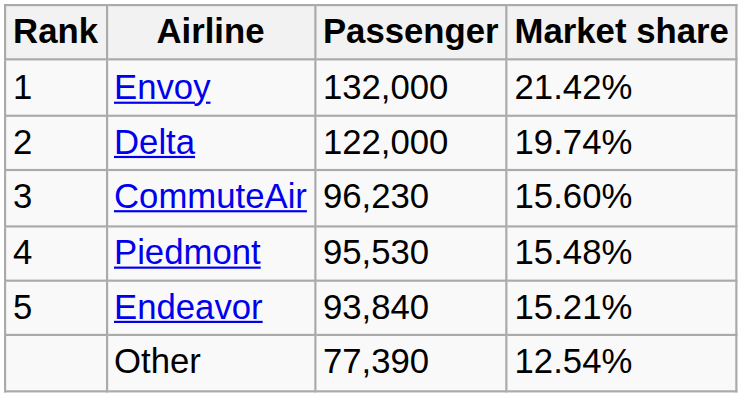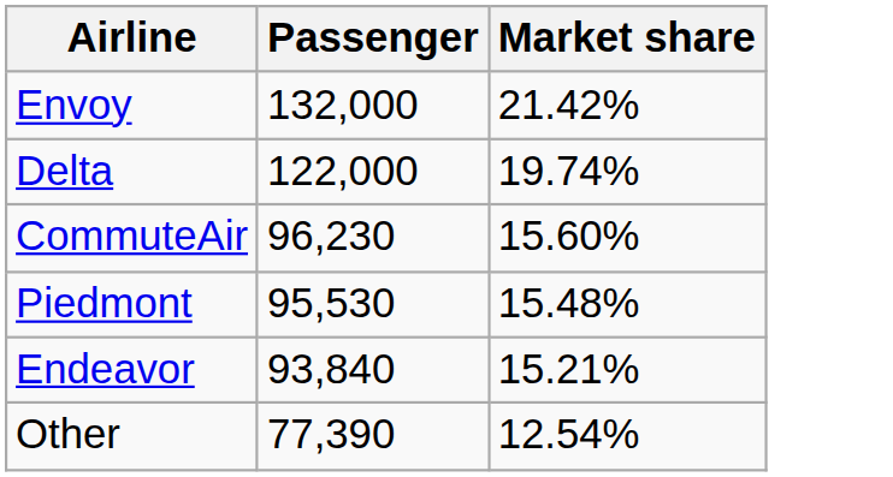- column: Rank | 1 | 2 | 3 | 4 | 5
